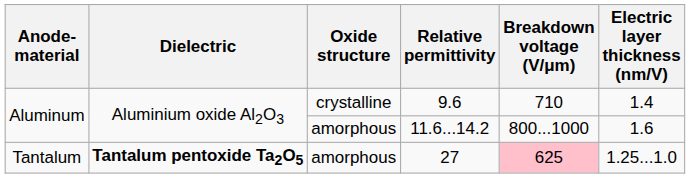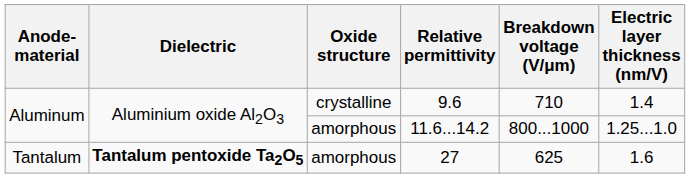11.6...14.2 | Electric layer thickness (nm/V): 1.6 -> 1.25...1.0
27 | Breakdown voltage (V/μm): pink background -> no background
27 | Electric layer thickness (nm/V): 1.25...1.0 -> 1.6
